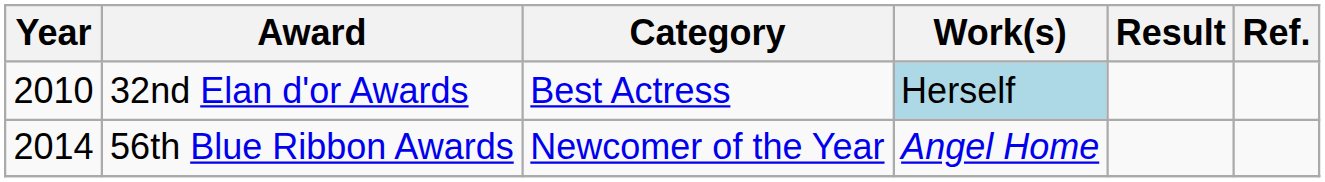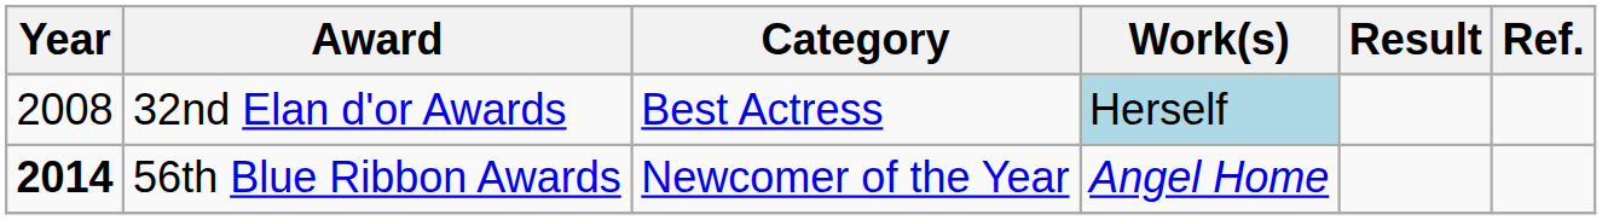32nd Elan d'or Awards | Year: 2010 -> 2008
56th Blue Ribbon Awards | Year: normal -> bold
